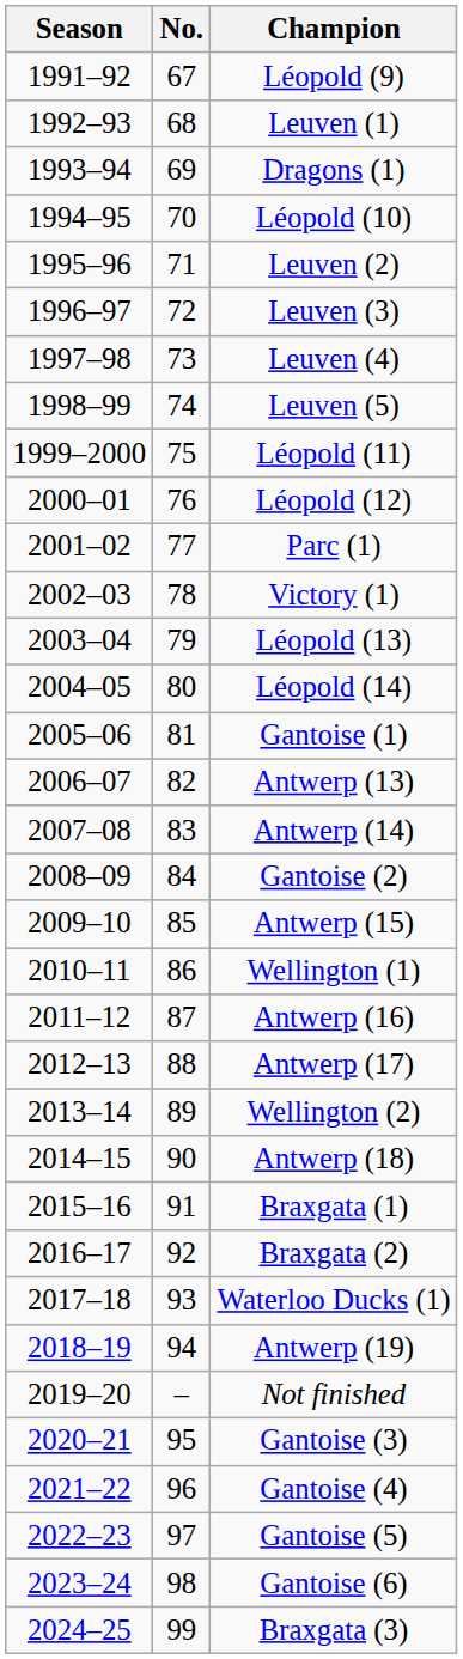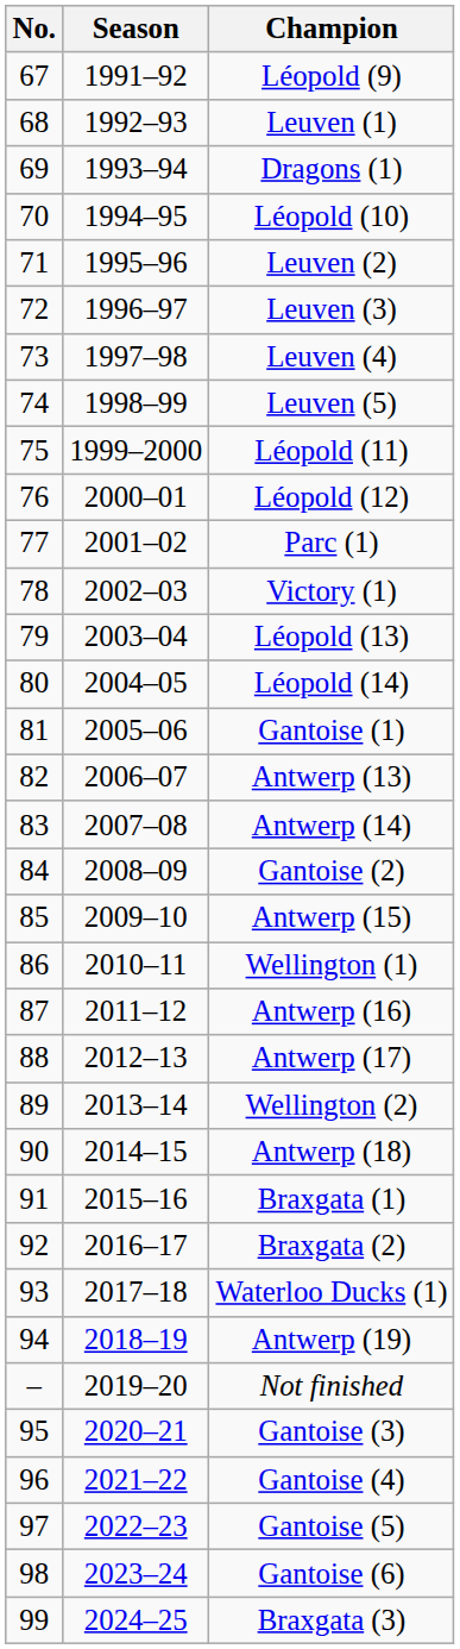columns swapped: No. <-> Season
